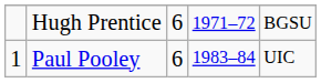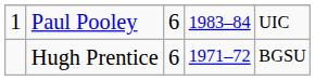rows swapped: Paul Pooley <-> Hugh Prentice
